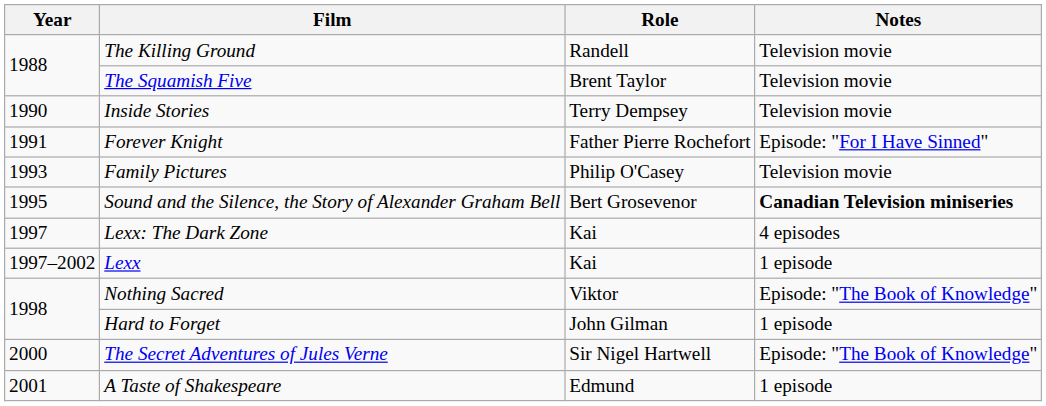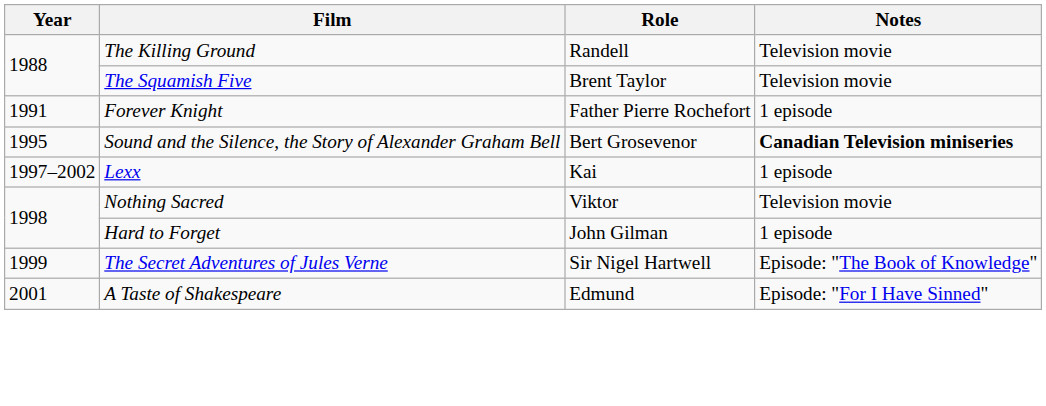- row: 1990 | Inside Stories | Terry Dempsey | Television movie
Forever Knight | Notes: Episode: "For I Have Sinned" -> 1 episode
- row: 1993 | Family Pictures | Philip O'Casey | Television movie
- row: 1997 | Lexx: The Dark Zone | Kai | 4 episodes
Nothing Sacred | Notes: Episode: "The Book of Knowledge" -> Television movie
The Secret Adventures of Jules Verne | Year: 2000 -> 1999
A Taste of Shakespeare | Notes: 1 episode -> Episode: "For I Have Sinned"
